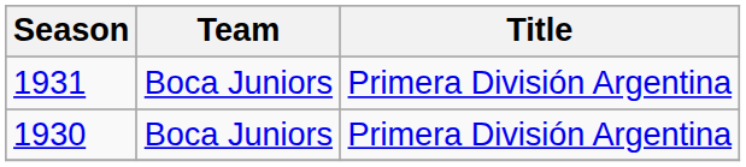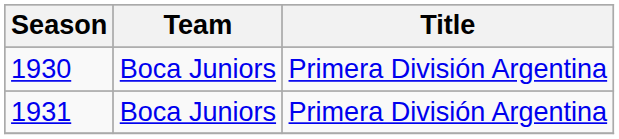rows swapped: 1930 <-> 1931
